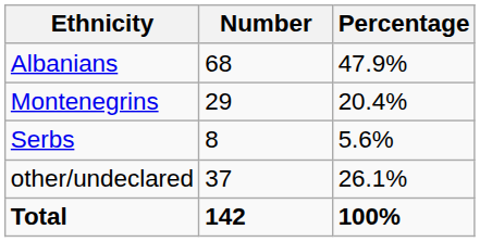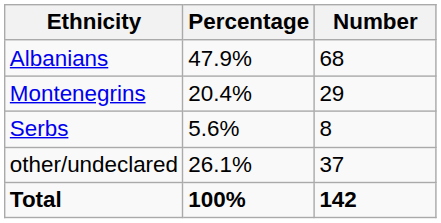columns swapped: Number <-> Percentage
